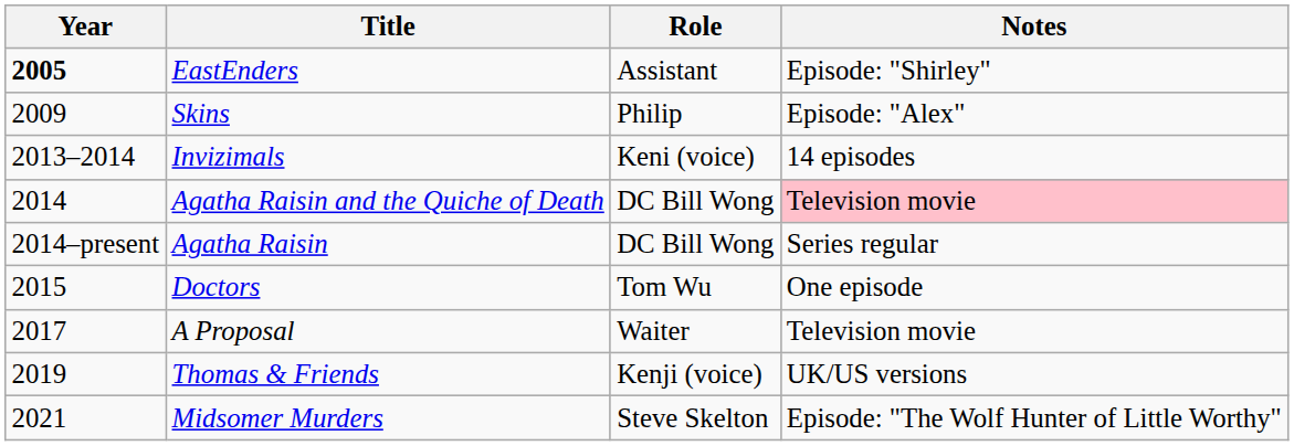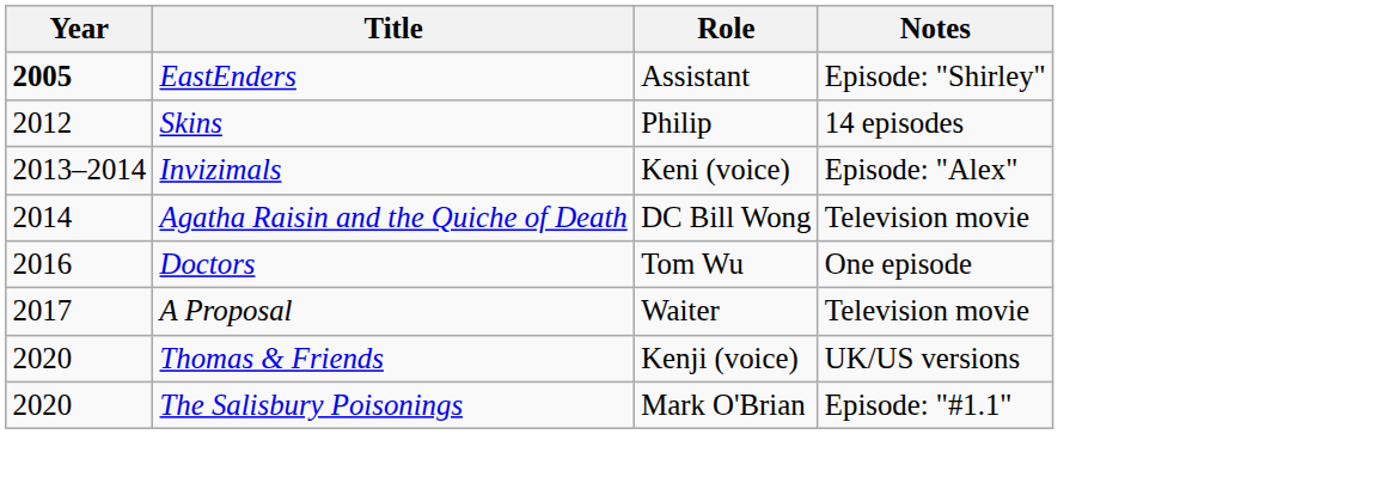Skins | Year: 2009 -> 2012
Skins | Notes: Episode: "Alex" -> 14 episodes
Invizimals | Notes: 14 episodes -> Episode: "Alex"
Agatha Raisin and the Quiche of Death | Notes: pink background -> no background
- row: 2014–present | Agatha Raisin | DC Bill Wong | Series regular
Doctors | Year: 2015 -> 2016
Thomas & Friends | Year: 2019 -> 2020
+ row: 2020 | The Salisbury Poisonings | Mark O'Brian | Episode: "#1.1"
- row: 2021 | Midsomer Murders | Steve Skelton | Episode: "The Wolf Hunter of Little Worthy"
